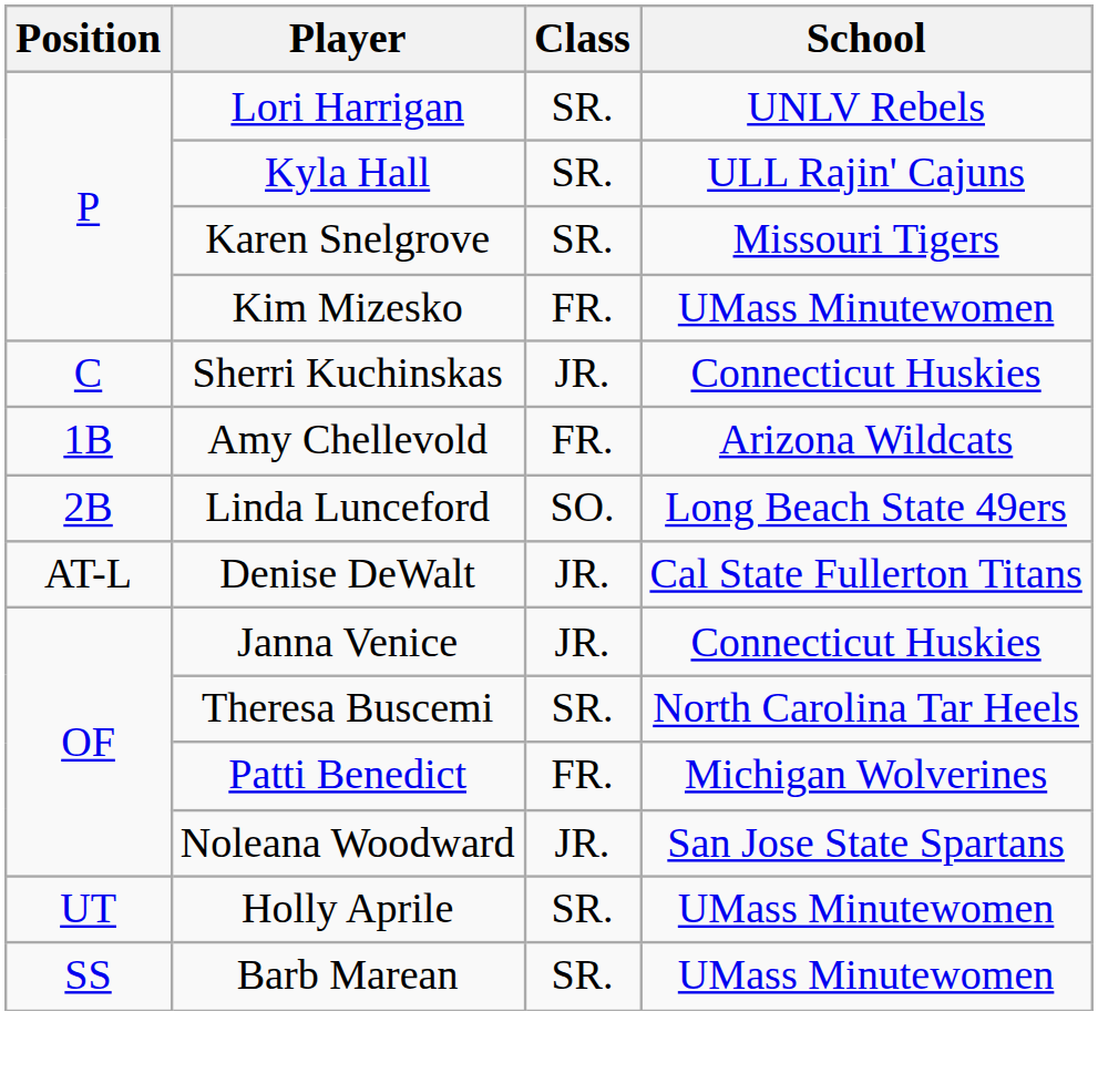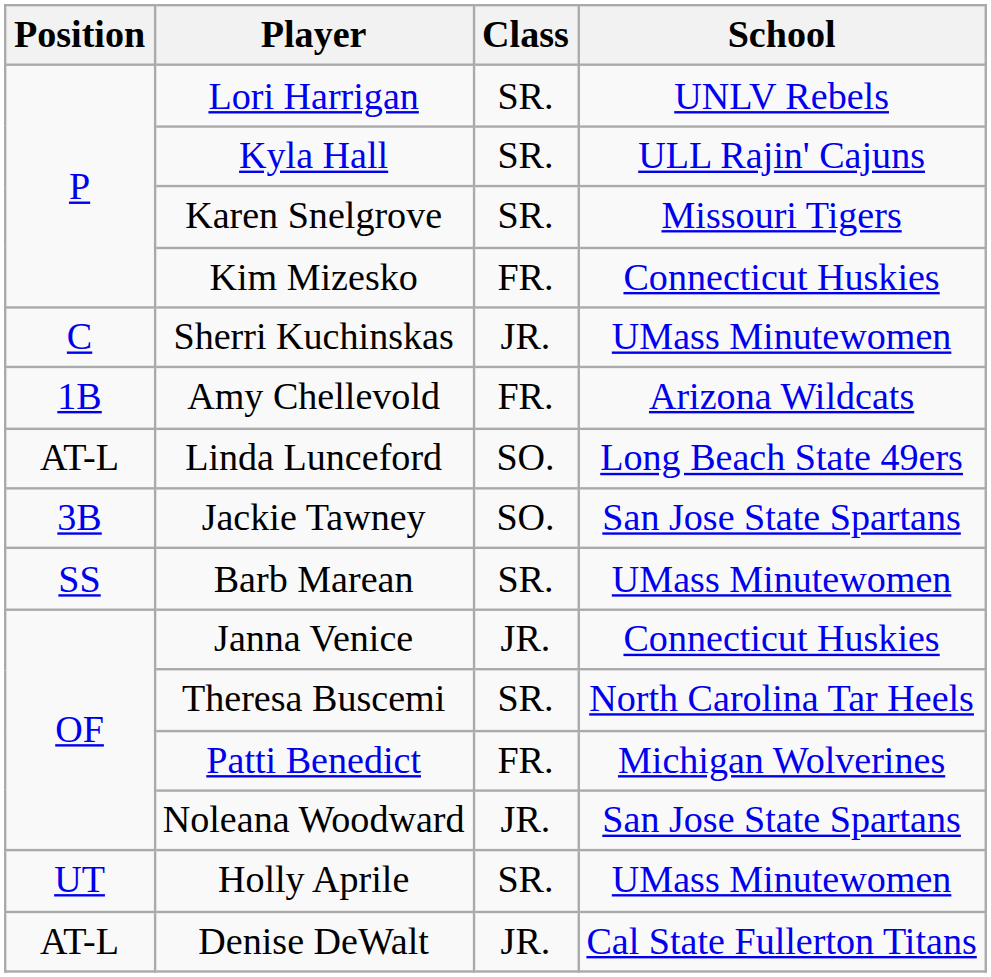Kim Mizesko | School: UMass Minutewomen -> Connecticut Huskies
Sherri Kuchinskas | School: Connecticut Huskies -> UMass Minutewomen
Linda Lunceford | Position: 2B -> AT-L
+ row: 3B | Jackie Tawney | SO. | San Jose State Spartans
rows swapped: Barb Marean <-> Denise DeWalt
